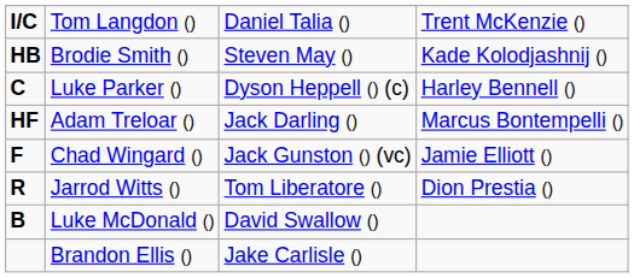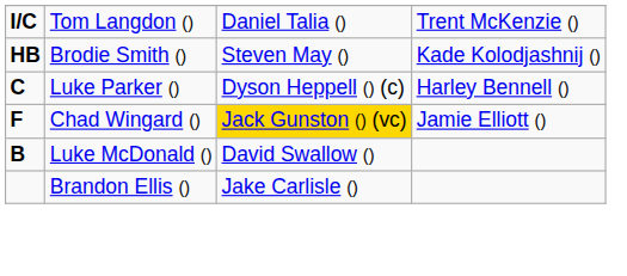- row: HF | Adam Treloar () | Jack Darling () | Marcus Bontempelli ()
Chad Wingard () | column 3: no background -> gold background
- row: R | Jarrod Witts () | Tom Liberatore () | Dion Prestia ()
